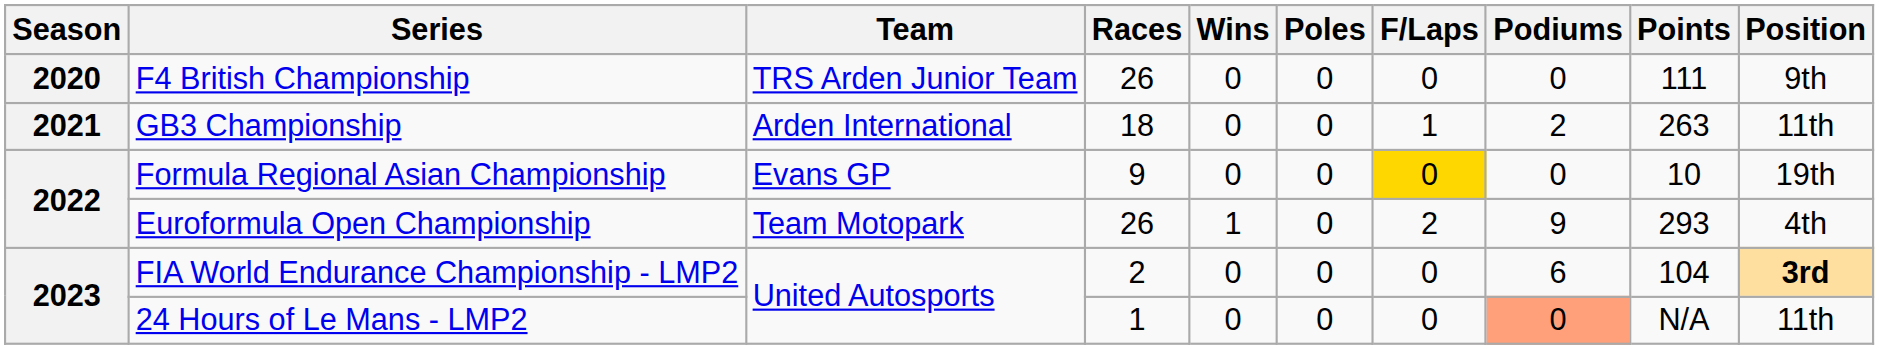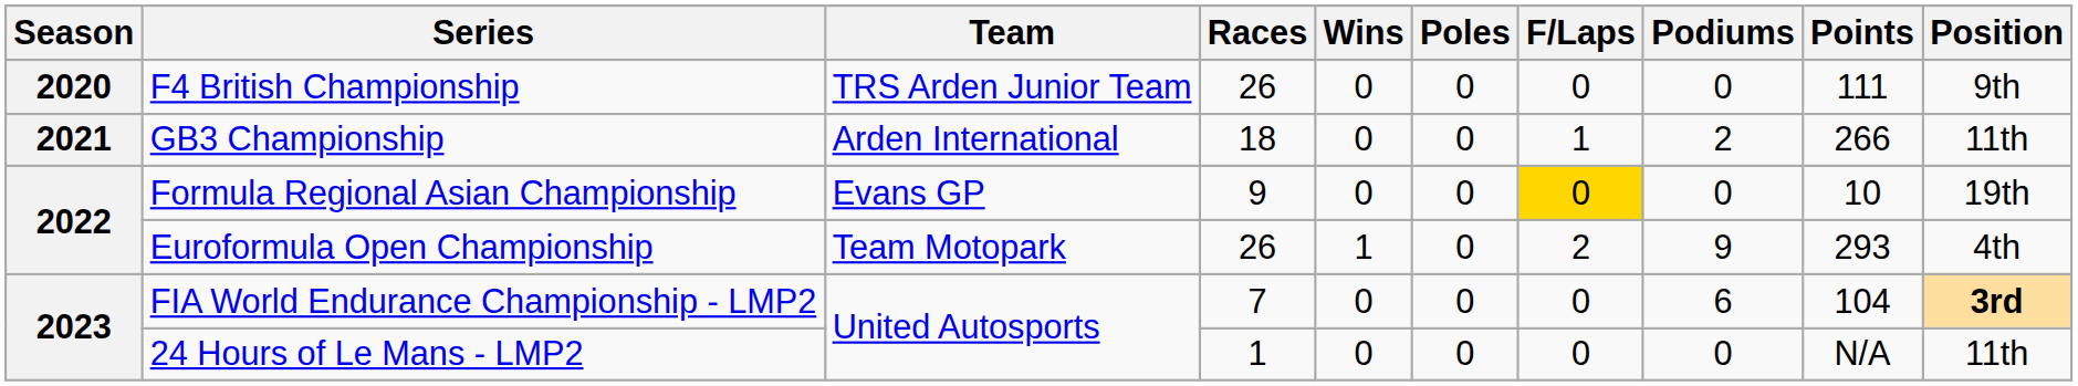GB3 Championship | Points: 263 -> 266
FIA World Endurance Championship - LMP2 | Races: 2 -> 7
24 Hours of Le Mans - LMP2 | Podiums: lightsalmon background -> no background
